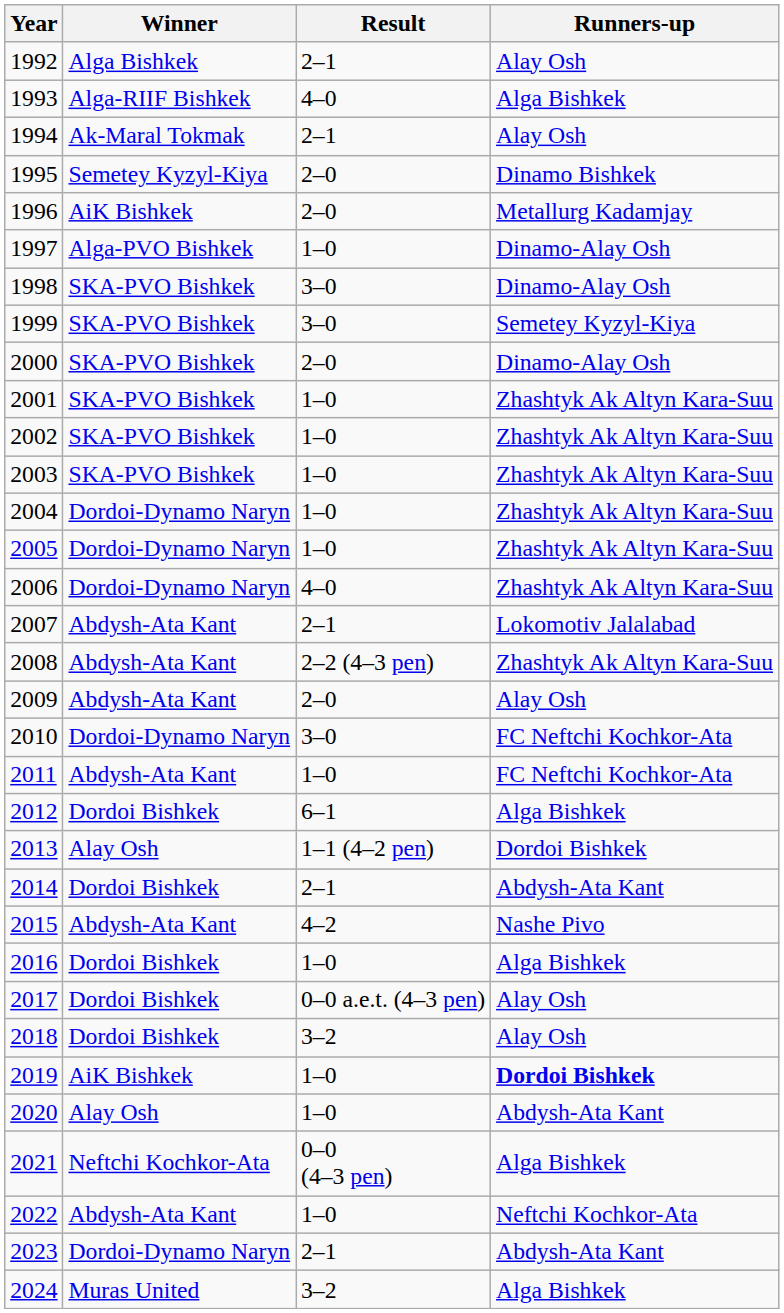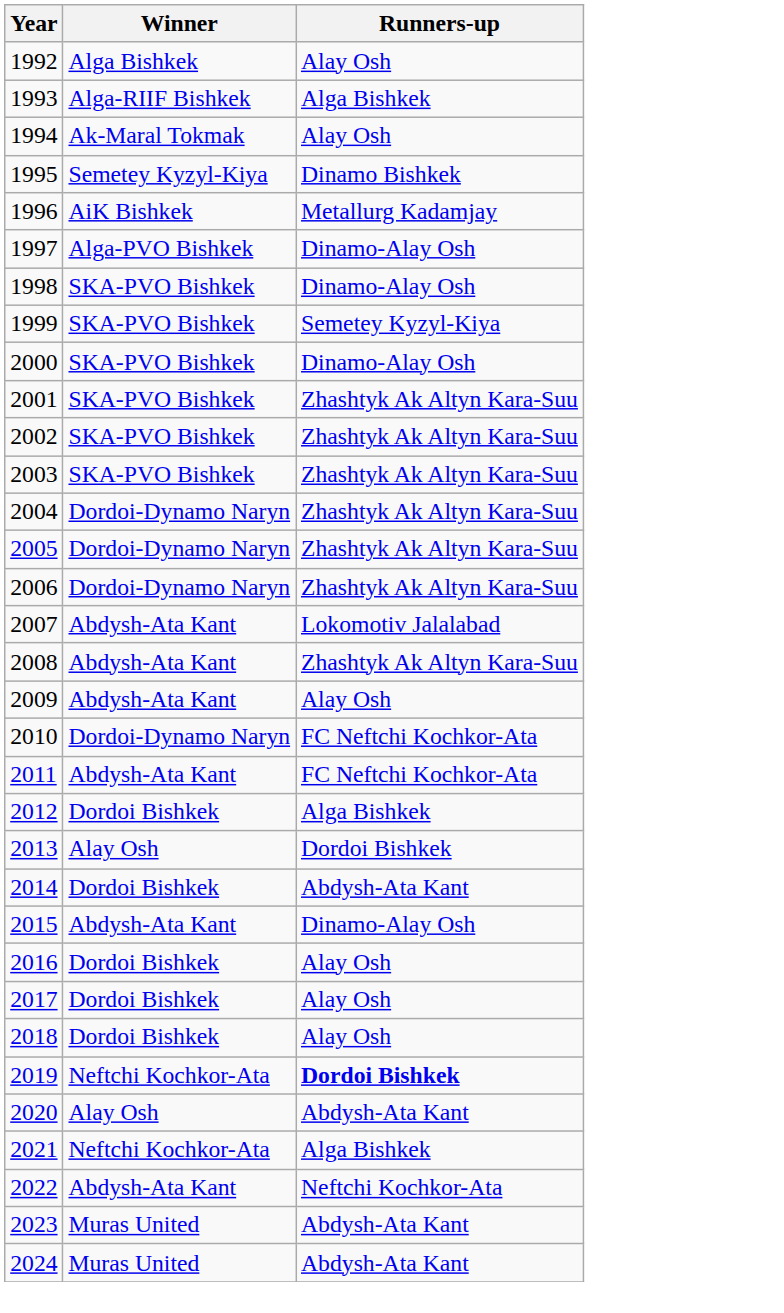- column: Result | 2–1 | 4–0 | 2–1 | 2–0 | 2–0 | 1–0 | 3–0 | 3–0 | 2–0 | 1–0 | 1–0 | 1–0 | 1–0 | 1–0 | 4–0 | 2–1 | 2–2 (4–3 pen) | 2–0 | 3–0 | 1–0 | 6–1 | 1–1 (4–2 pen) | 2–1 | 4–2 | 1–0 | 0–0 a.e.t. (4–3 pen) | 3–2 | 1–0 | 1–0 | 0–0 (4–3 pen) | 1–0 | 2–1 | 3–2
2015 | Runners-up: Nashe Pivo -> Dinamo-Alay Osh
2016 | Runners-up: Alga Bishkek -> Alay Osh
2019 | Winner: AiK Bishkek -> Neftchi Kochkor-Ata
2023 | Winner: Dordoi-Dynamo Naryn -> Muras United
2024 | Runners-up: Alga Bishkek -> Abdysh-Ata Kant
